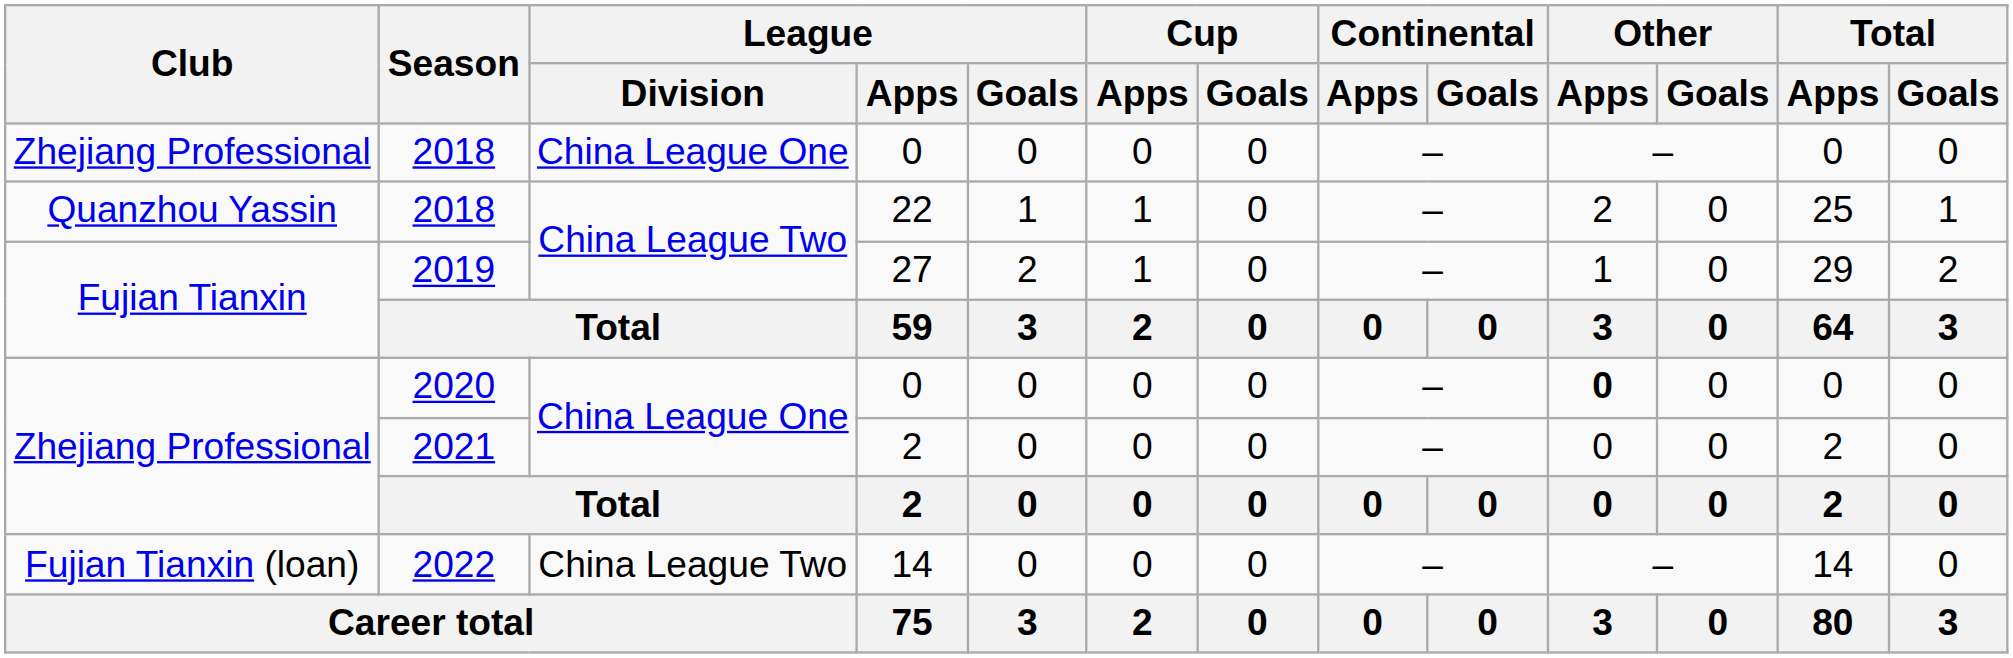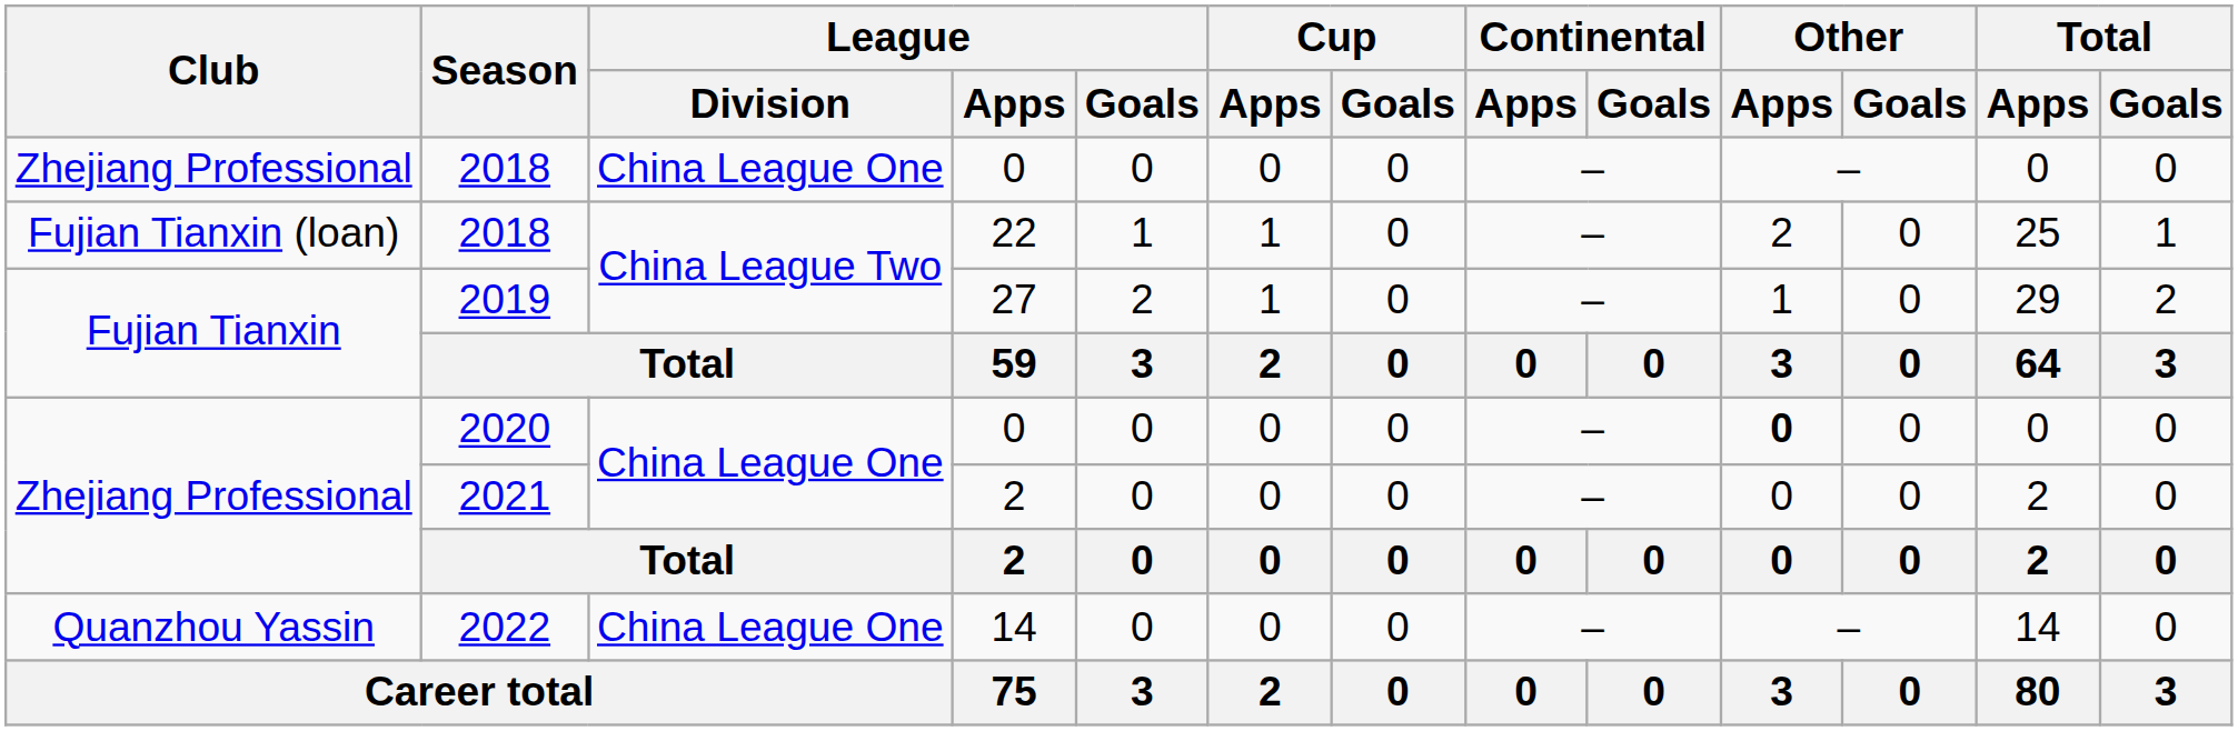2018 / 22 | Club: Quanzhou Yassin -> Fujian Tianxin (loan)
2022 | Club: Fujian Tianxin (loan) -> Quanzhou Yassin
2022 | League / Division: China League Two -> China League One
